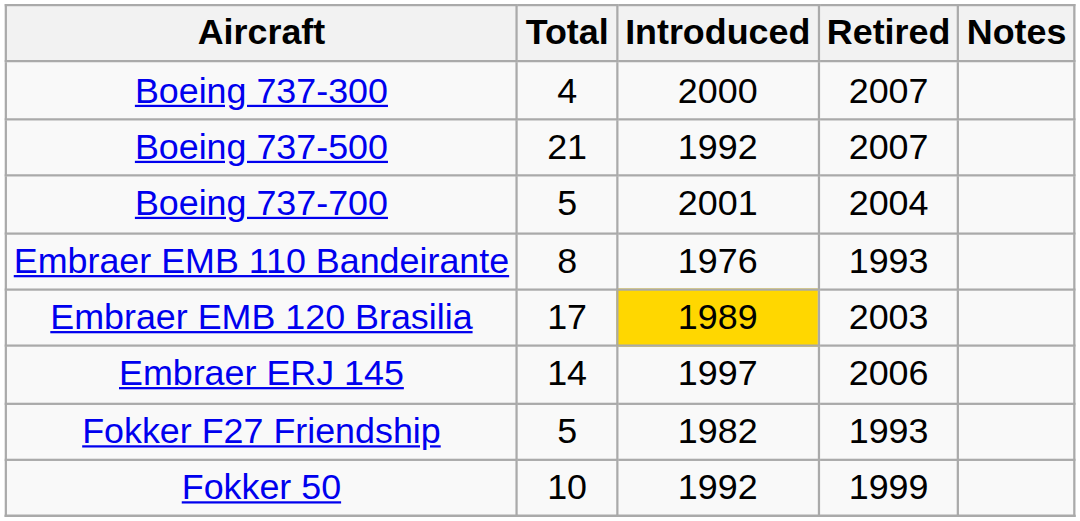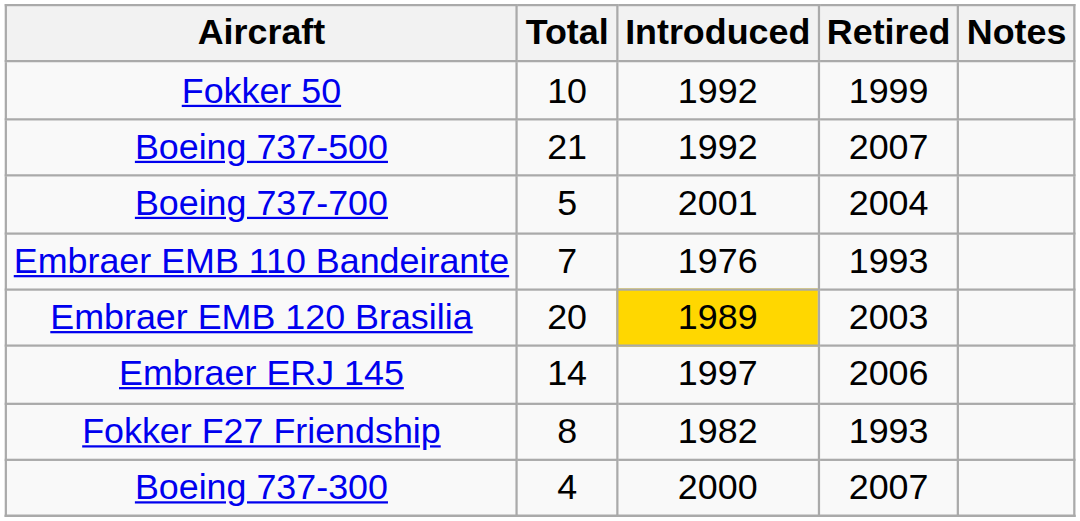rows swapped: Boeing 737-300 <-> Fokker 50
Embraer EMB 110 Bandeirante | Total: 8 -> 7
Embraer EMB 120 Brasilia | Total: 17 -> 20
Fokker F27 Friendship | Total: 5 -> 8
